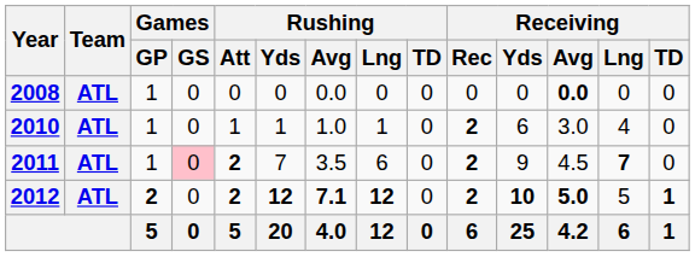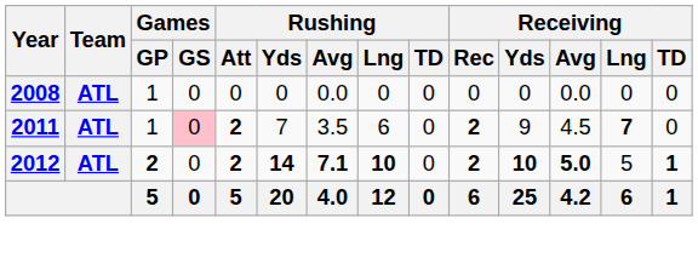2008 | Receiving / Avg: bold -> normal
- row: 2010 | ATL | 1 | 0 | 1 | 1 | 1.0 | 1 | 0 | 2 | 6 | 3.0 | 4 | 0
2012 | Rushing / Yds: 12 -> 14
2012 | Rushing / Lng: 12 -> 10
